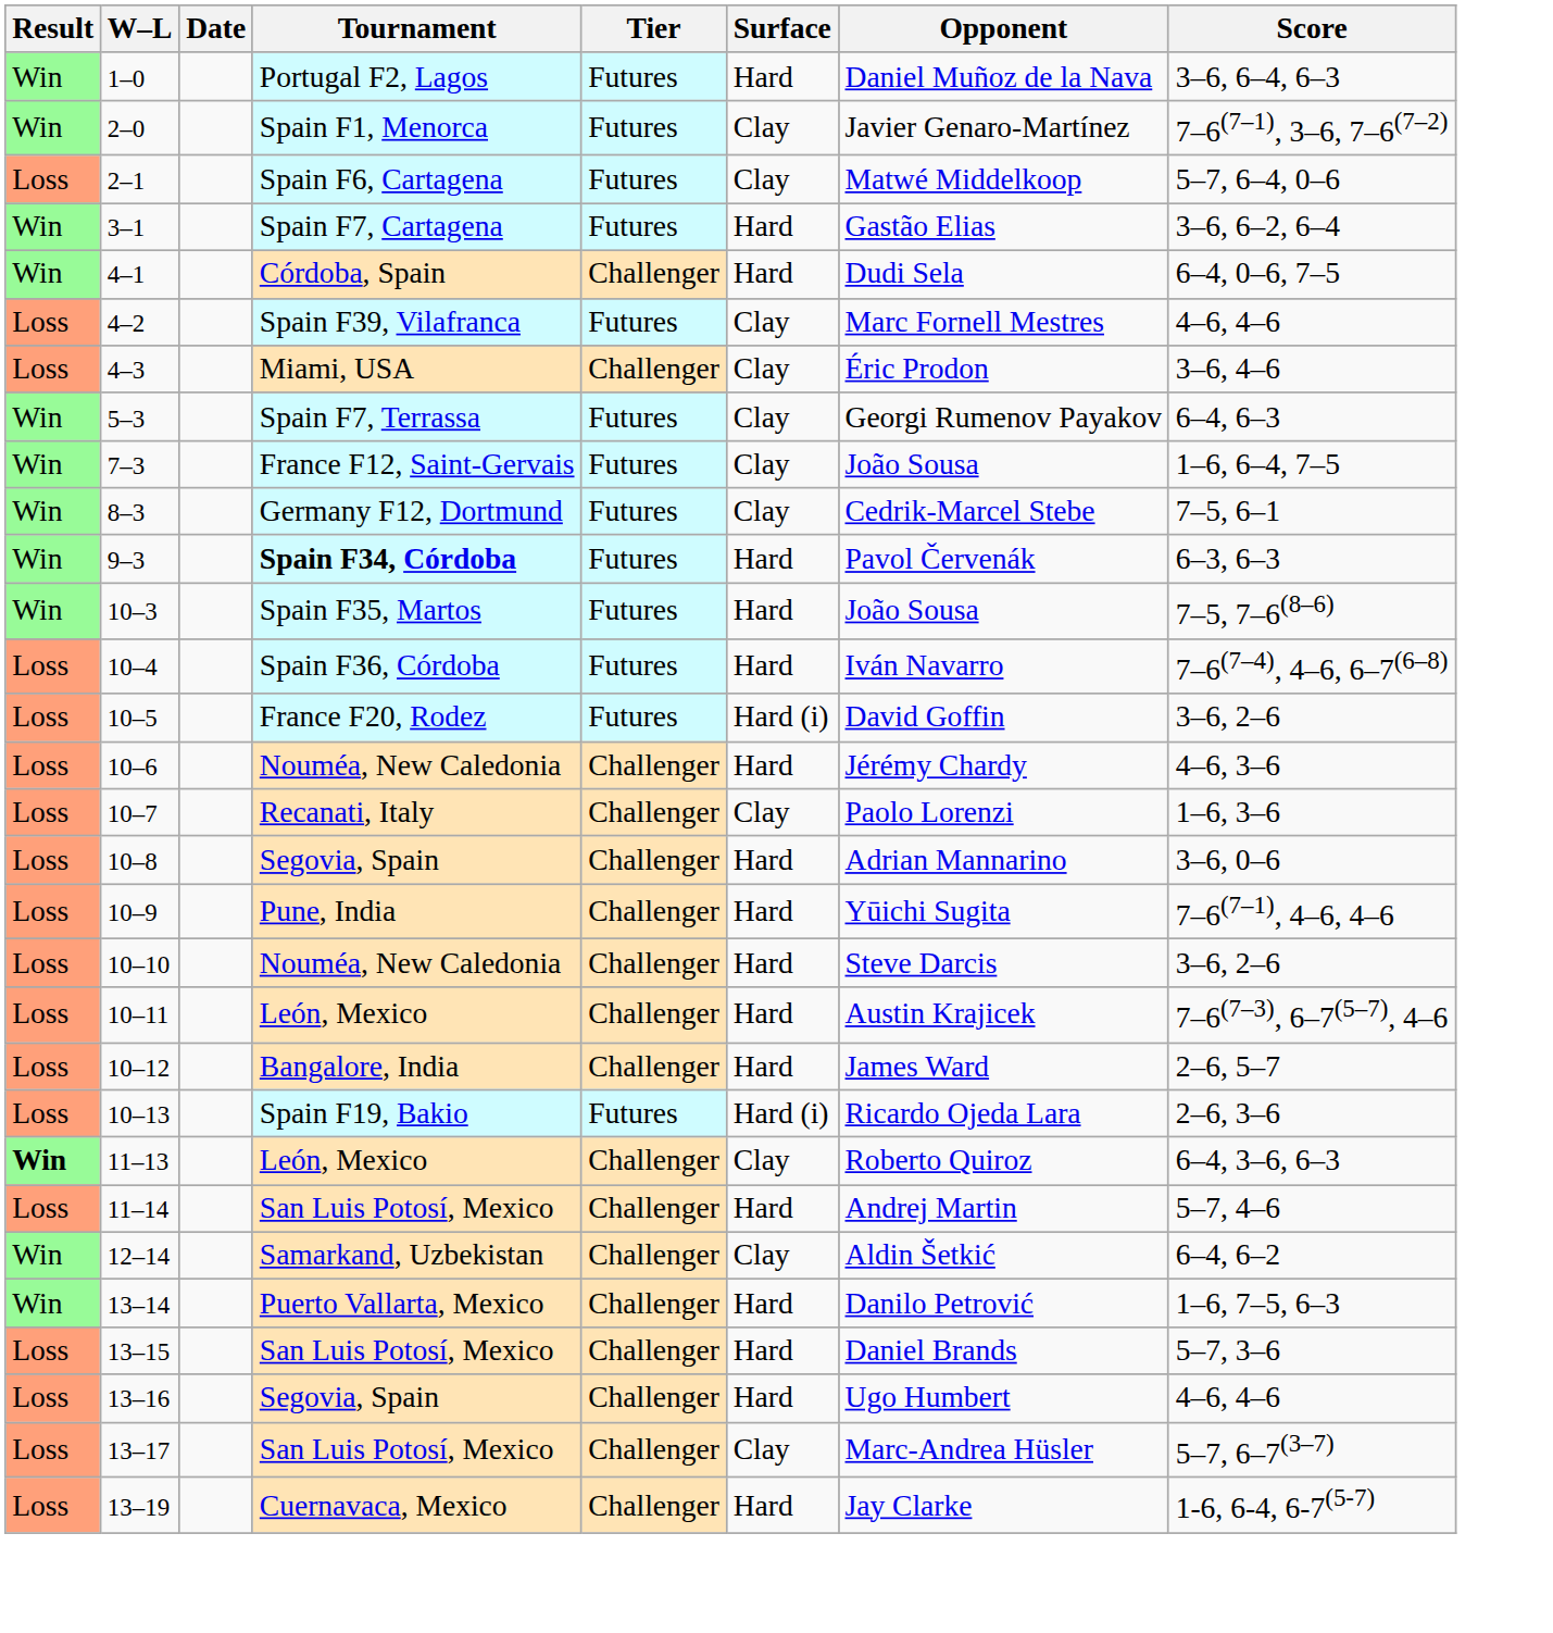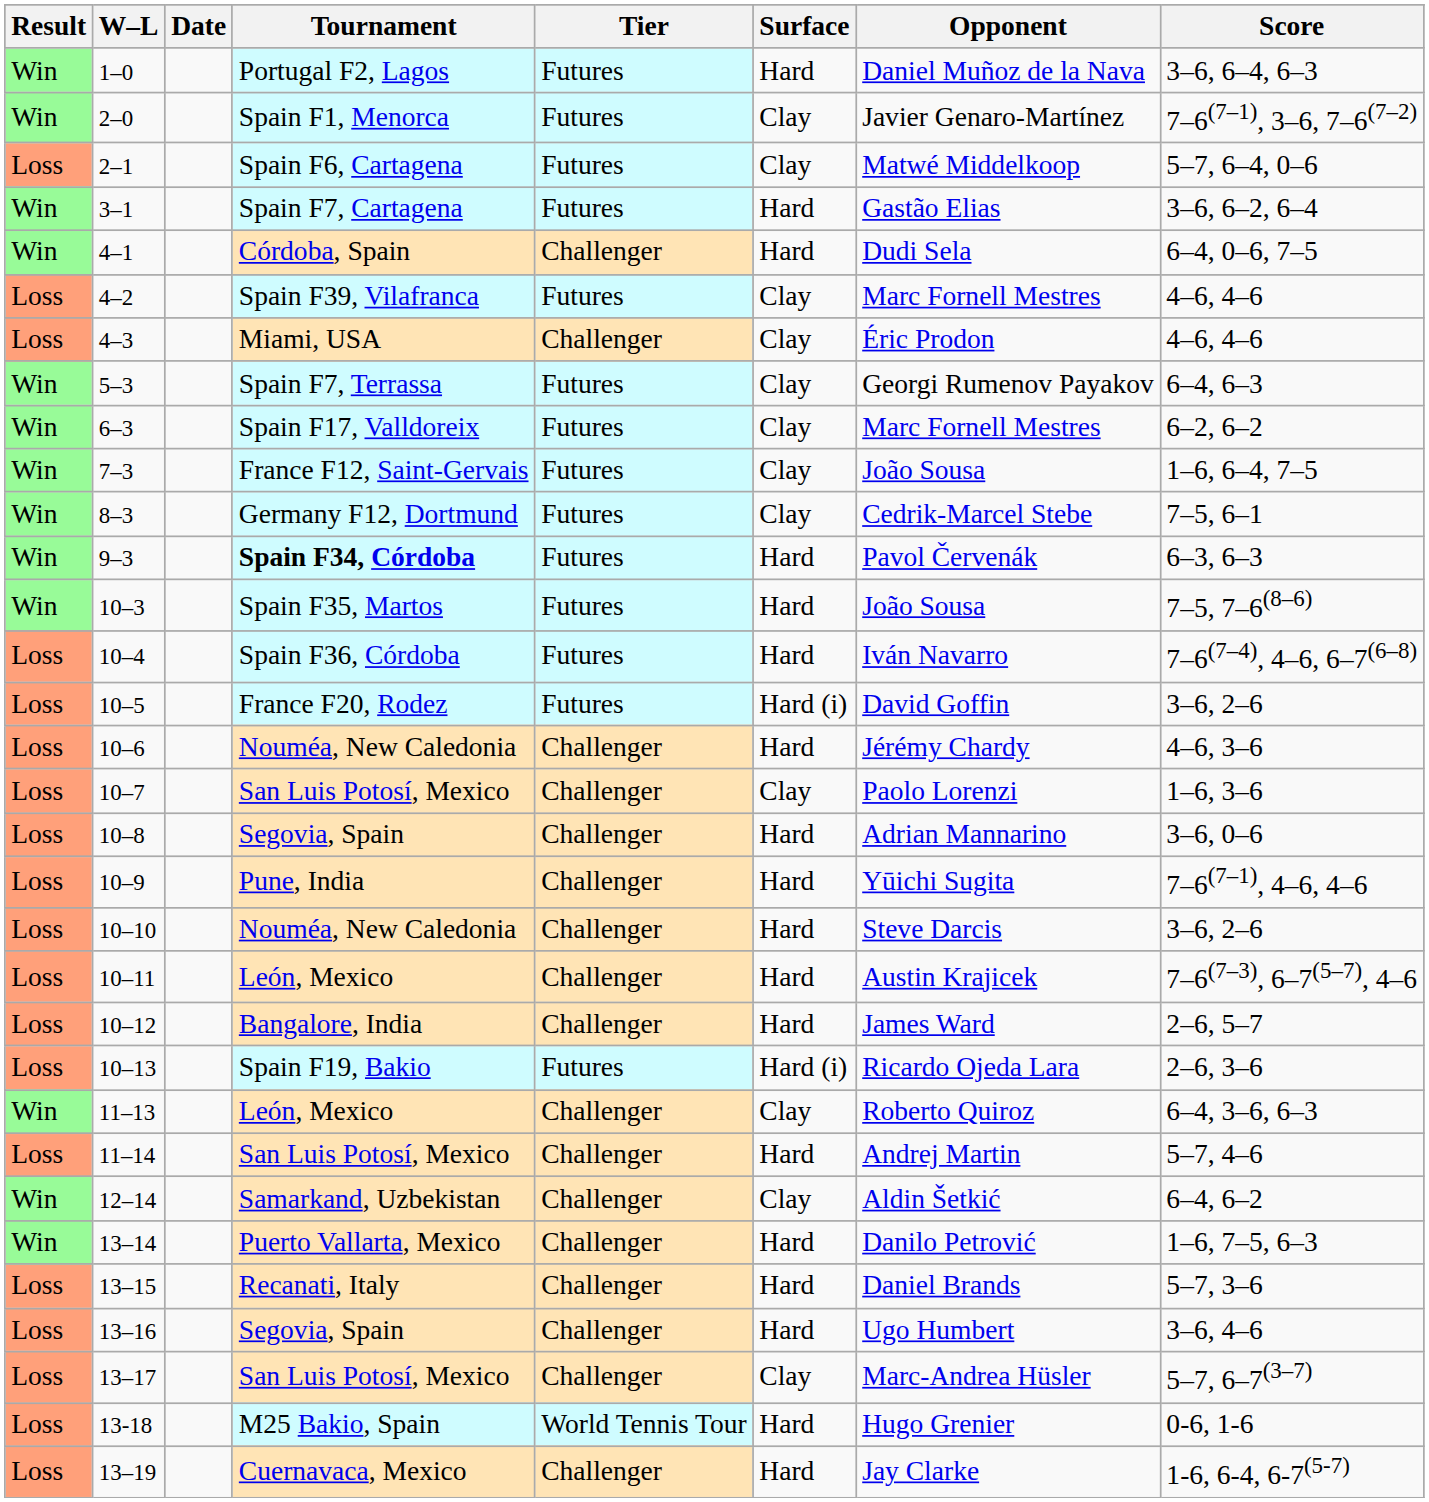4–3 | Score: 3–6, 4–6 -> 4–6, 4–6
+ row: Win | 6–3 | Spain F17, Valldoreix | Futures | Clay | Marc Fornell Mestres | 6–2, 6–2
10–7 | Tournament: Recanati, Italy -> San Luis Potosí, Mexico
11–13 | Result: bold -> normal
13–15 | Tournament: San Luis Potosí, Mexico -> Recanati, Italy
13–16 | Score: 4–6, 4–6 -> 3–6, 4–6
+ row: Loss | 13-18 | M25 Bakio, Spain | World Tennis Tour | Hard | Hugo Grenier | 0-6, 1-6
